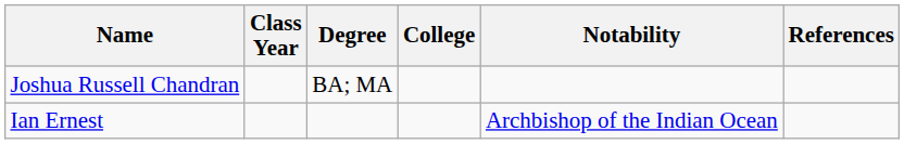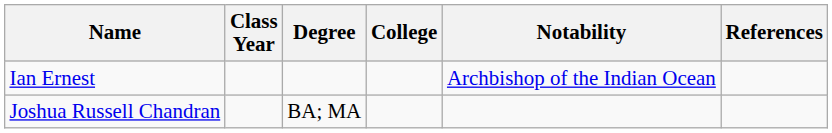rows swapped: Ian Ernest <-> Joshua Russell Chandran
